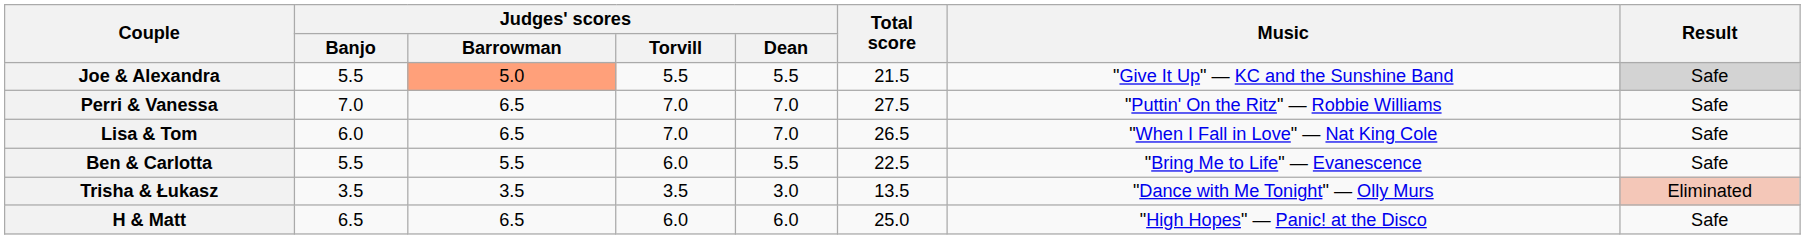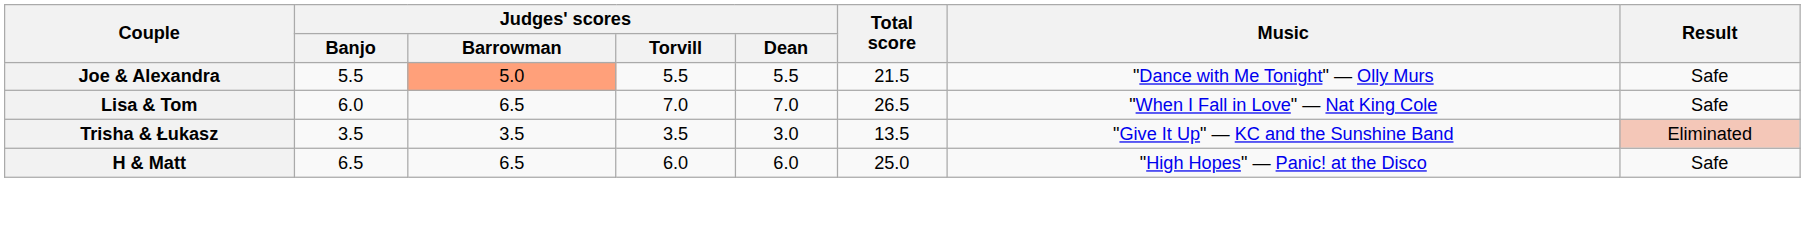Joe & Alexandra | Music: "Give It Up" — KC and the Sunshine Band -> "Dance with Me Tonight" — Olly Murs
Joe & Alexandra | Result: lightgrey background -> no background
- row: Perri & Vanessa | 7.0 | 6.5 | 7.0 | 7.0 | 27.5 | "Puttin' On the Ritz" — Robbie Williams | Safe
- row: Ben & Carlotta | 5.5 | 5.5 | 6.0 | 5.5 | 22.5 | "Bring Me to Life" — Evanescence | Safe
Trisha & Łukasz | Music: "Dance with Me Tonight" — Olly Murs -> "Give It Up" — KC and the Sunshine Band
